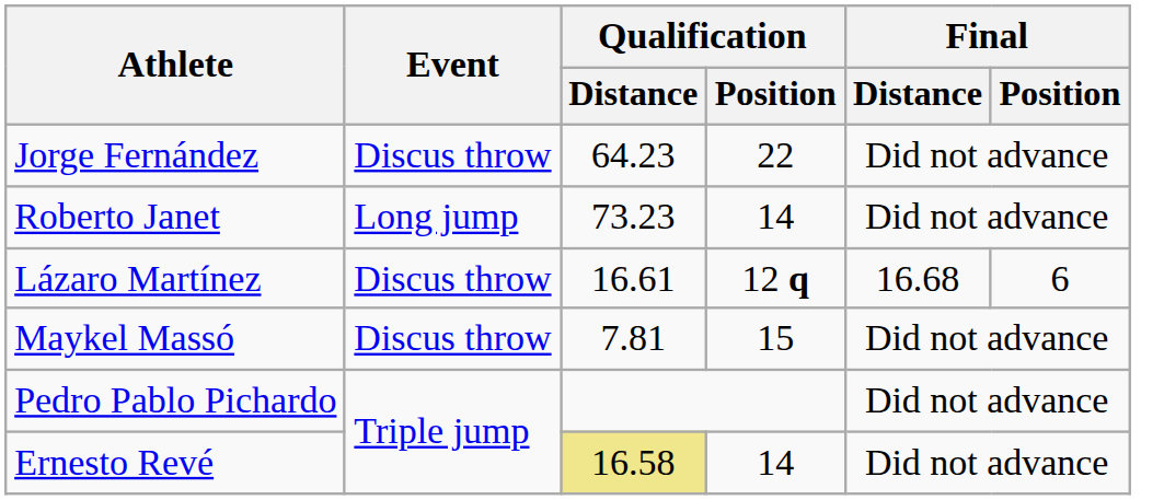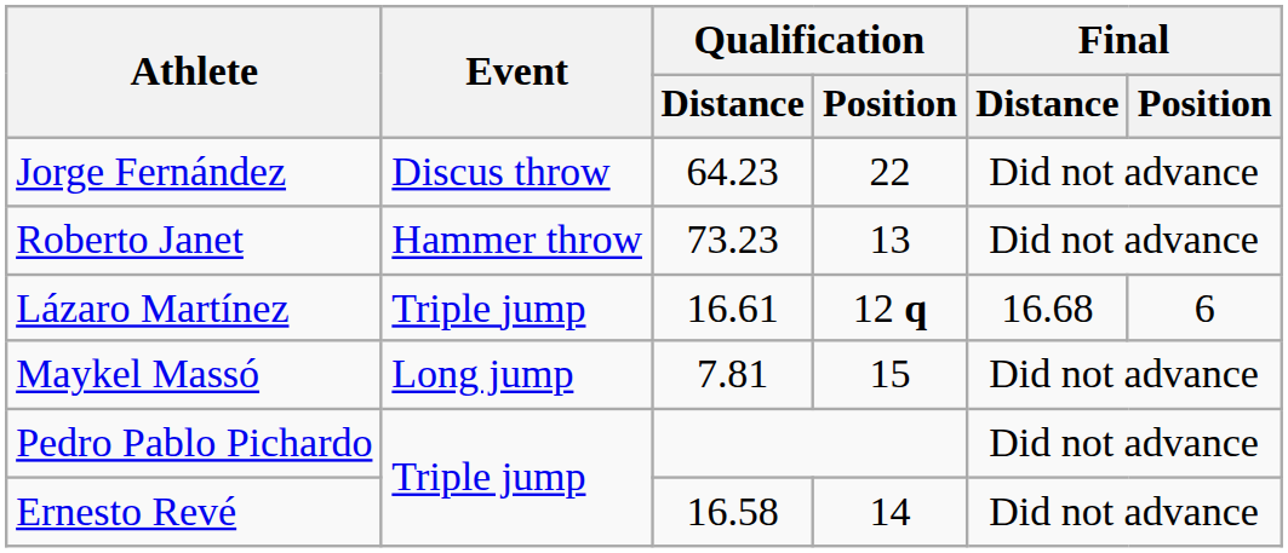Roberto Janet | Event: Long jump -> Hammer throw
Roberto Janet | Qualification / Position: 14 -> 13
Lázaro Martínez | Event: Discus throw -> Triple jump
Maykel Massó | Event: Discus throw -> Long jump
Ernesto Revé | Qualification / Distance: khaki background -> no background
